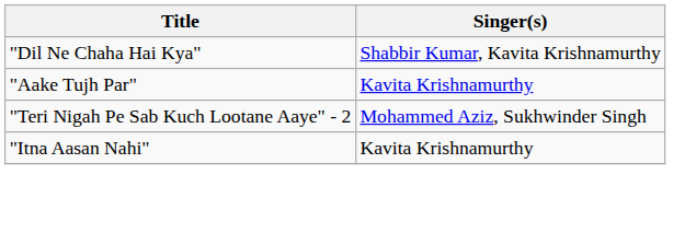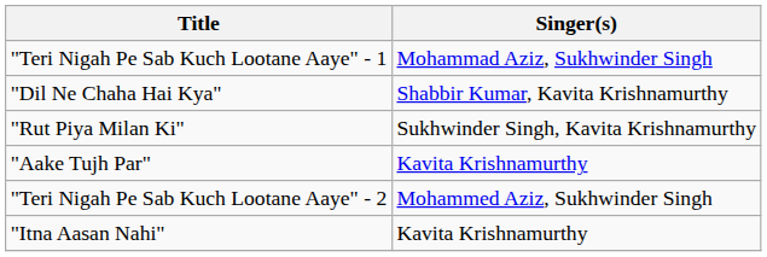+ row: "Teri Nigah Pe Sab Kuch Lootane Aaye" - 1 | Mohammad Aziz, Sukhwinder Singh
+ row: "Rut Piya Milan Ki" | Sukhwinder Singh, Kavita Krishnamurthy
